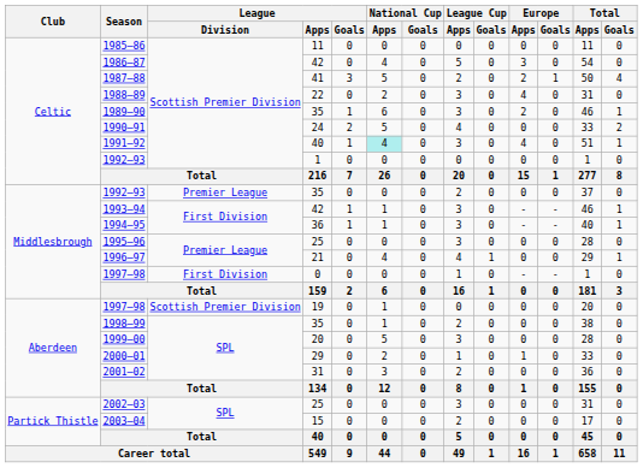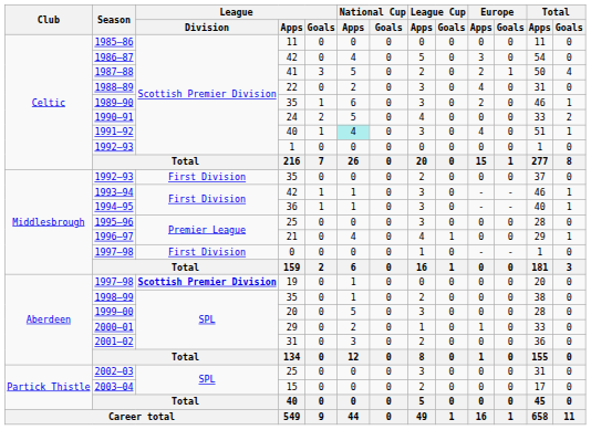1992–93 / 35 | League / Division: Premier League -> First Division
1997–98 / 19 | League / Division: normal -> bold
